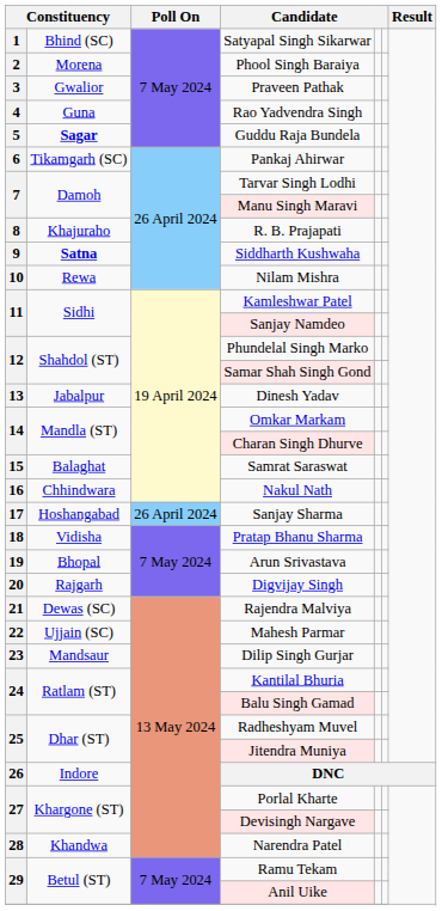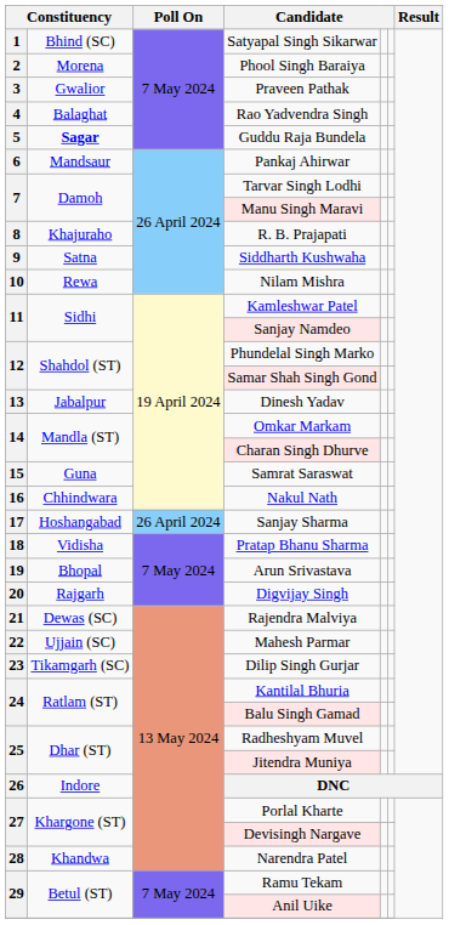Rao Yadvendra Singh | column 2: Guna -> Balaghat
Pankaj Ahirwar | column 2: Tikamgarh (SC) -> Mandsaur
Siddharth Kushwaha | column 2: bold -> normal
Samrat Saraswat | column 2: Balaghat -> Guna
Dilip Singh Gurjar | column 2: Mandsaur -> Tikamgarh (SC)
